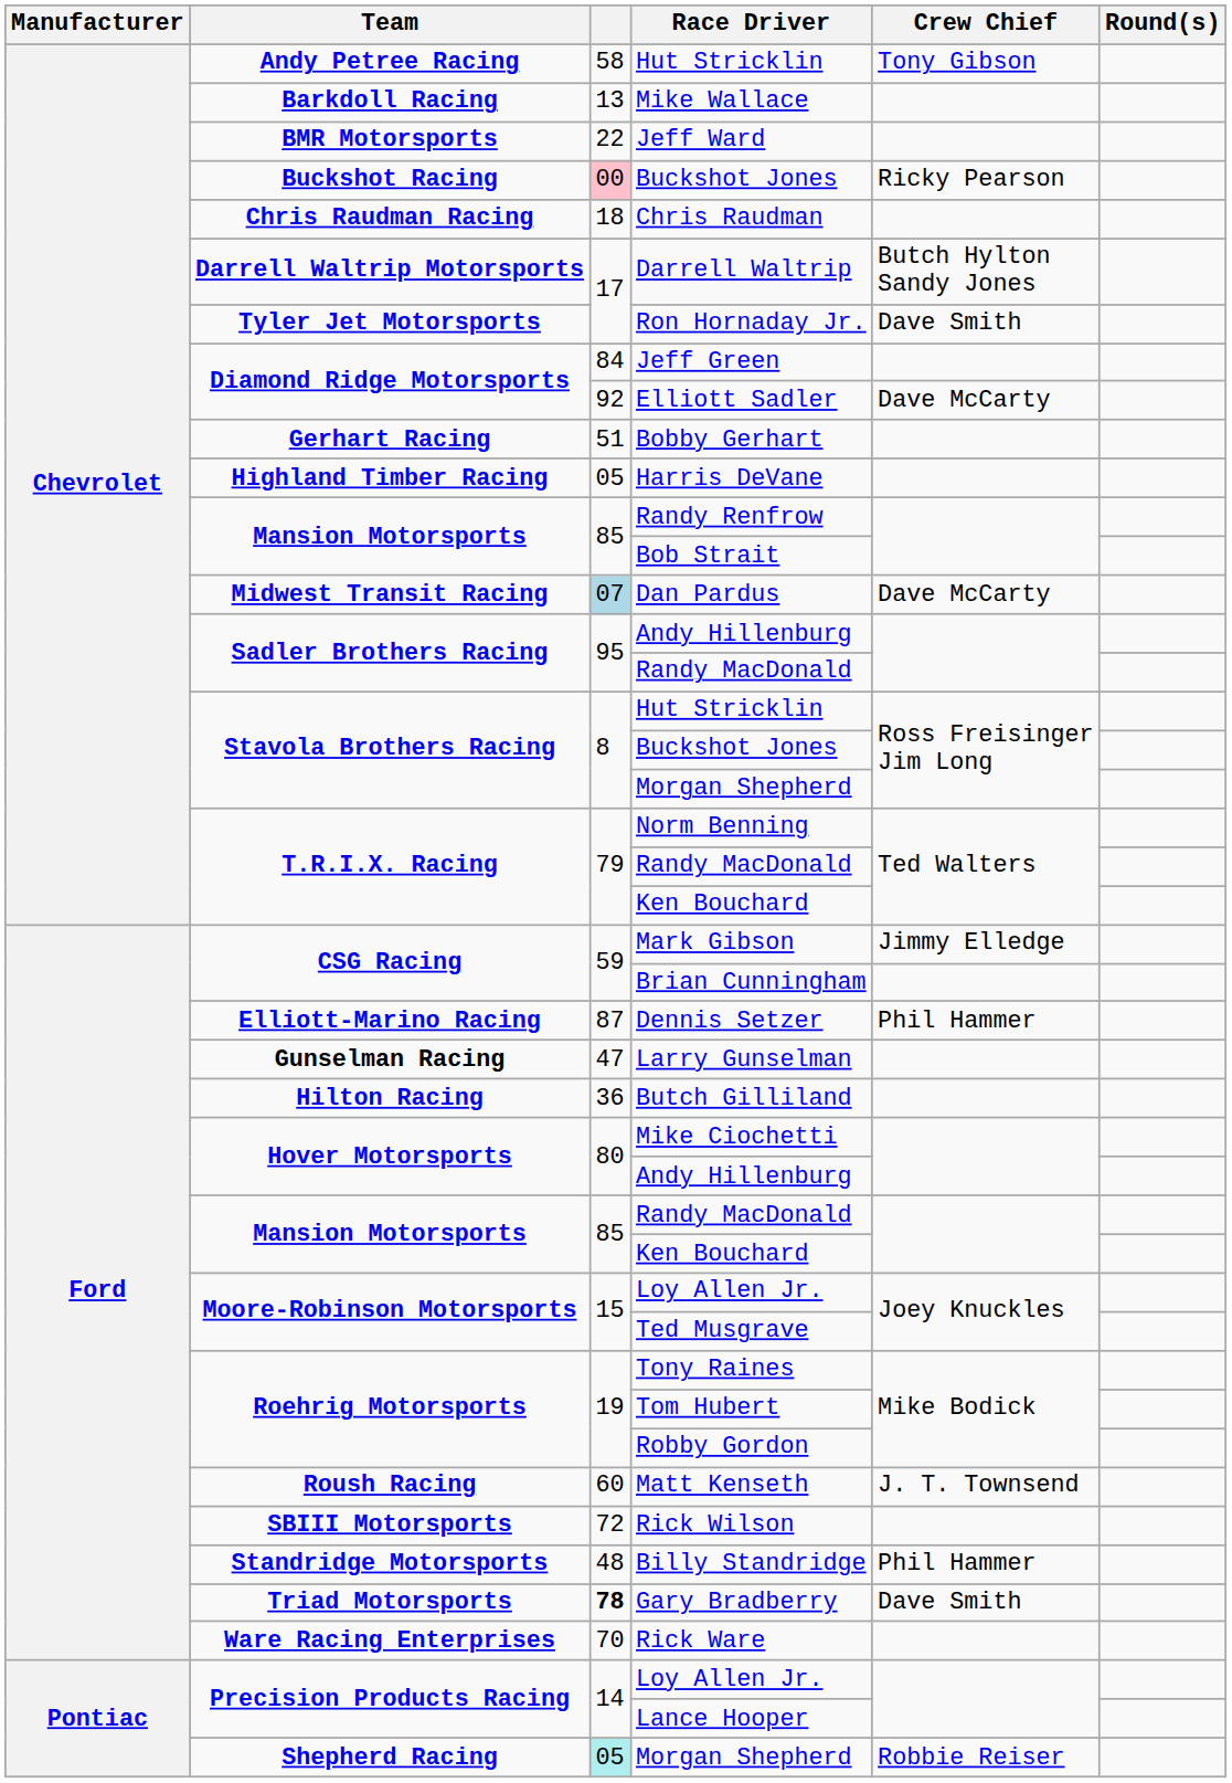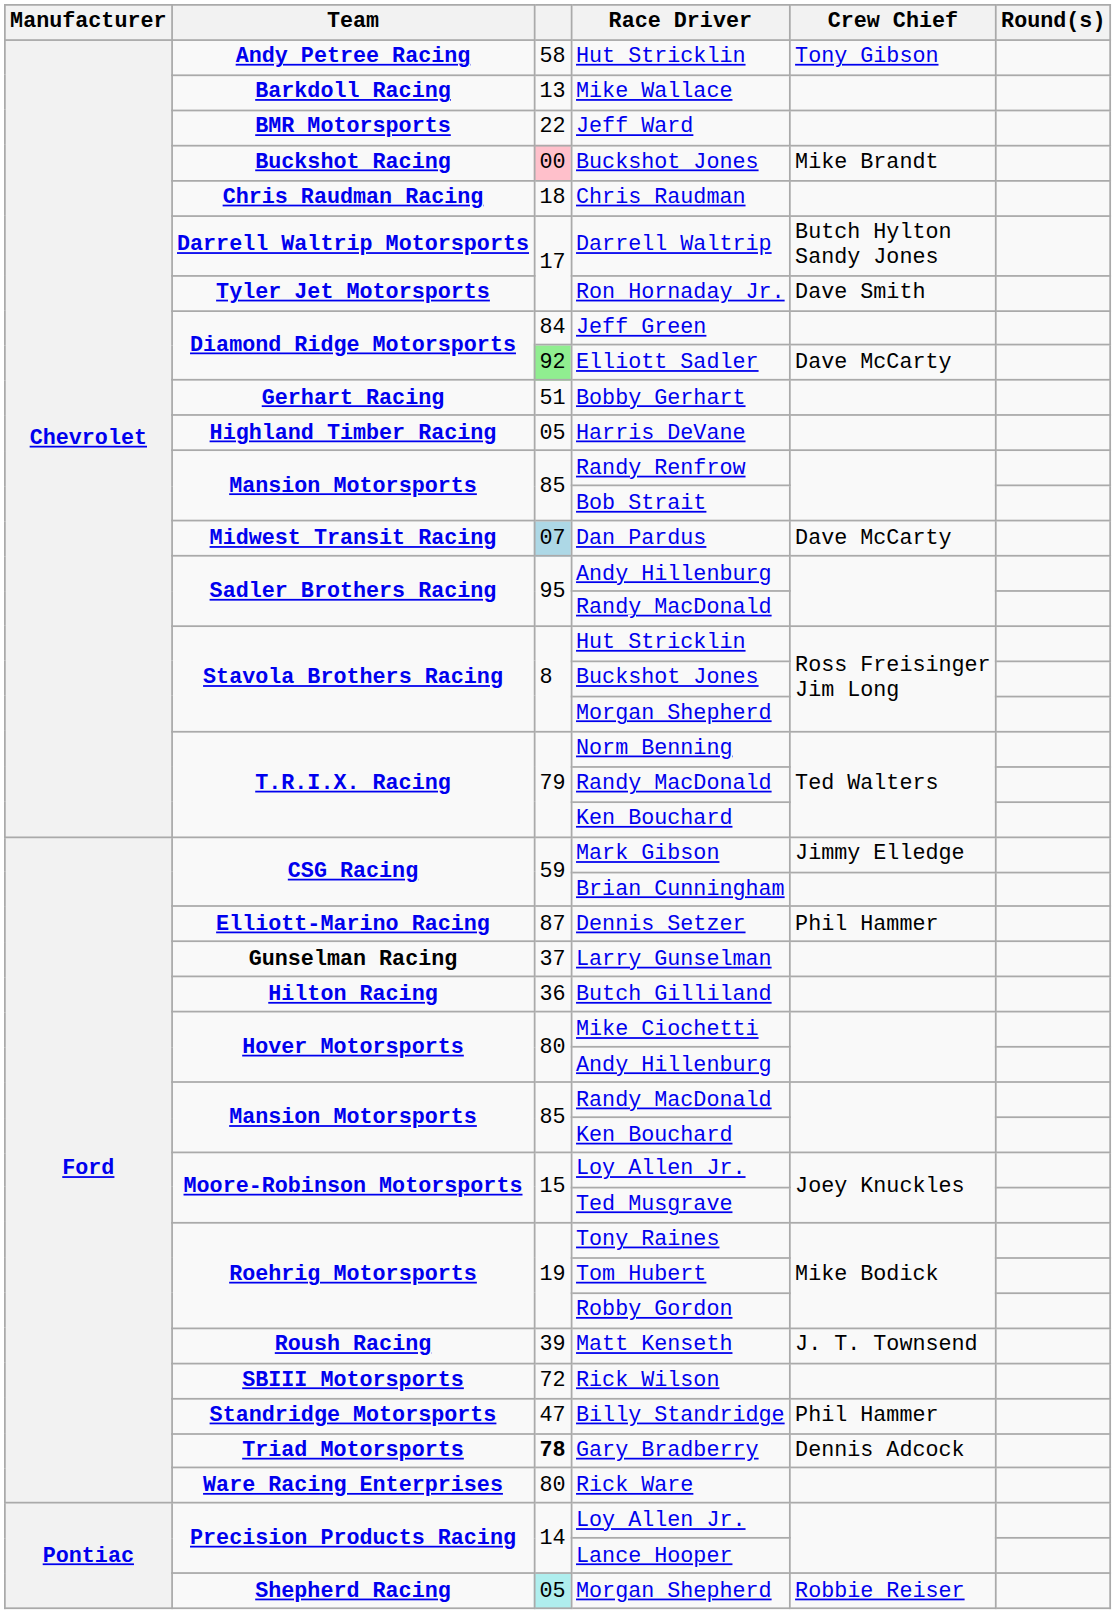Buckshot Racing / Buckshot Jones | Crew Chief: Ricky Pearson -> Mike Brandt
Elliott Sadler | column 3: no background -> lightgreen background
Larry Gunselman | column 3: 47 -> 37
Matt Kenseth | column 3: 60 -> 39
Billy Standridge | column 3: 48 -> 47
Gary Bradberry | Crew Chief: Dave Smith -> Dennis Adcock
Rick Ware | column 3: 70 -> 80
